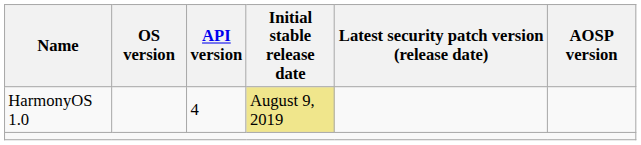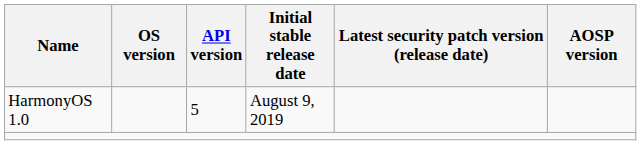HarmonyOS 1.0 | API version: 4 -> 5
HarmonyOS 1.0 | Initial stable release date: khaki background -> no background
